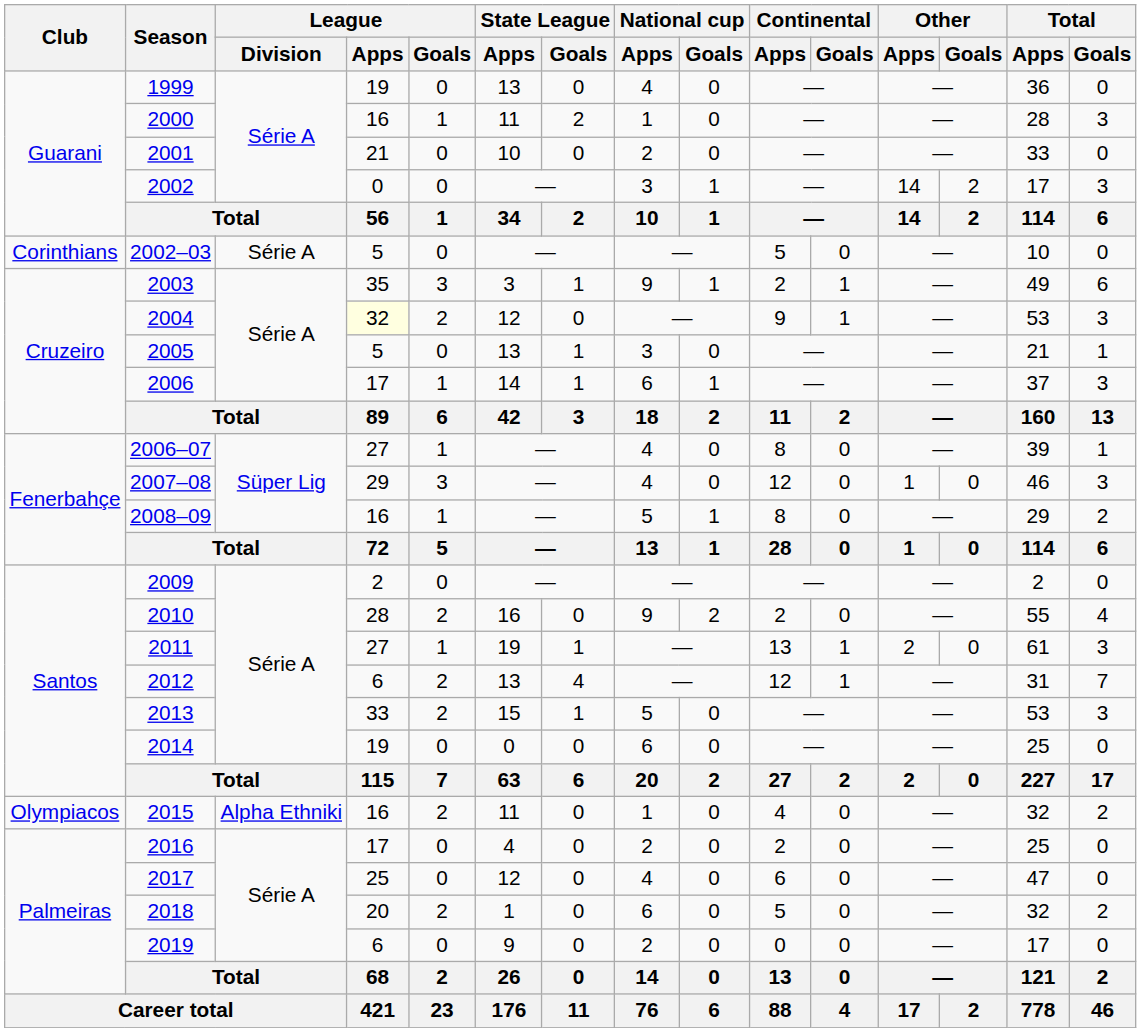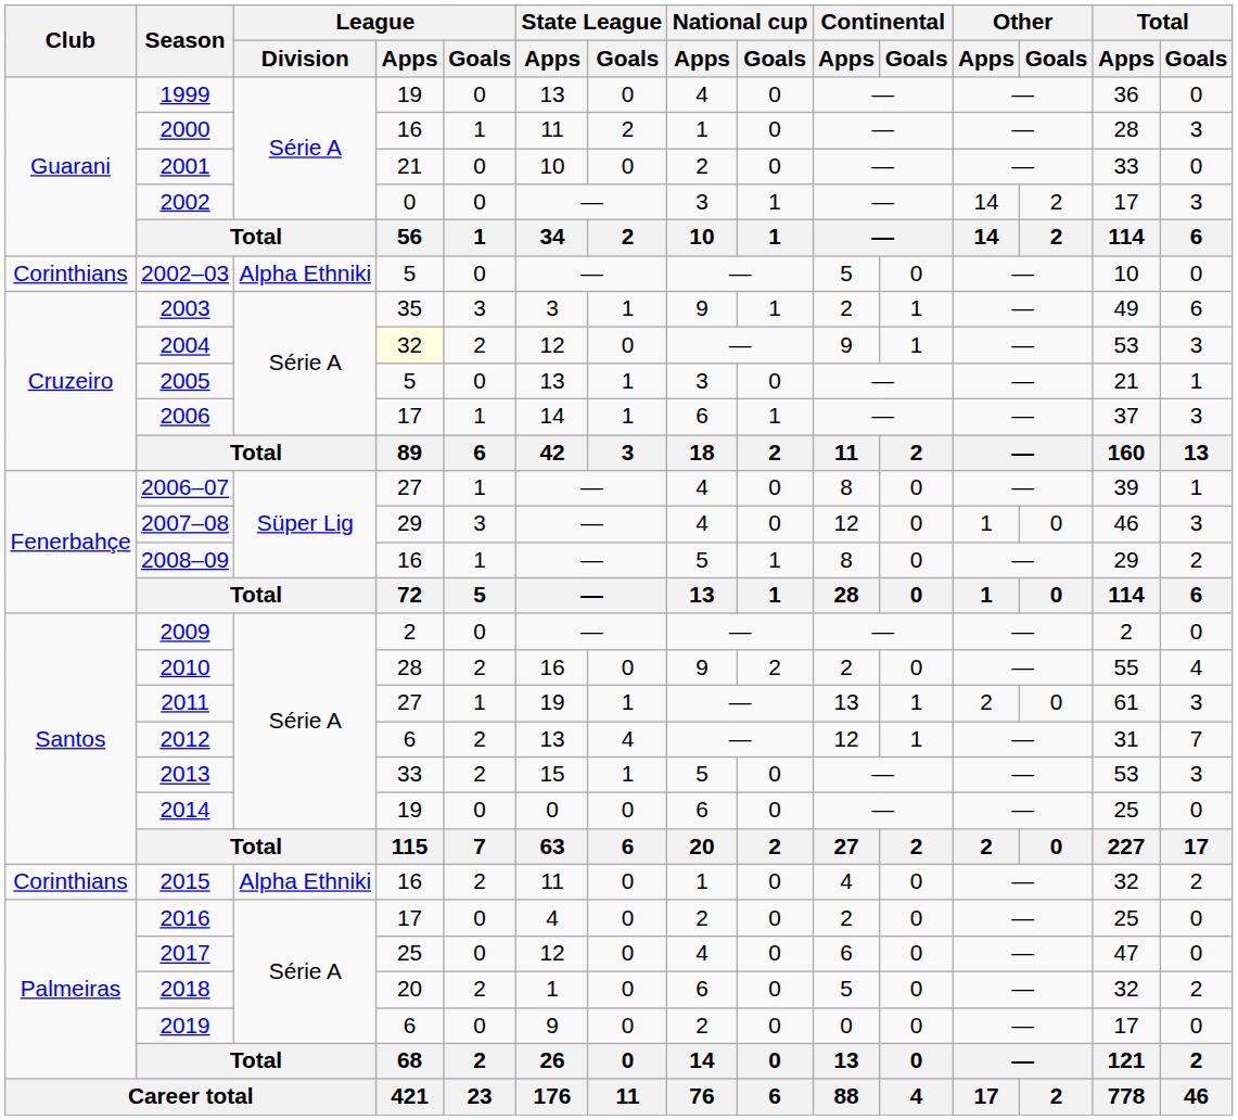2002–03 | League / Division: Série A -> Alpha Ethniki
2015 | Club: Olympiacos -> Corinthians
